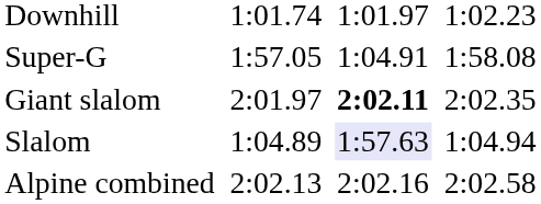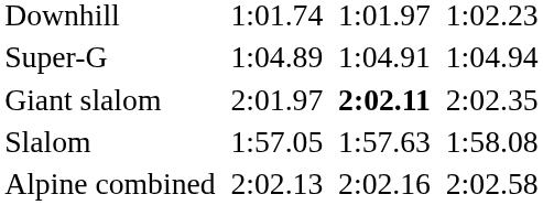Super-G | column 3: 1:57.05 -> 1:04.89
Super-G | column 7: 1:58.08 -> 1:04.94
Slalom | column 3: 1:04.89 -> 1:57.05
Slalom | column 5: lavender background -> no background
Slalom | column 7: 1:04.94 -> 1:58.08
